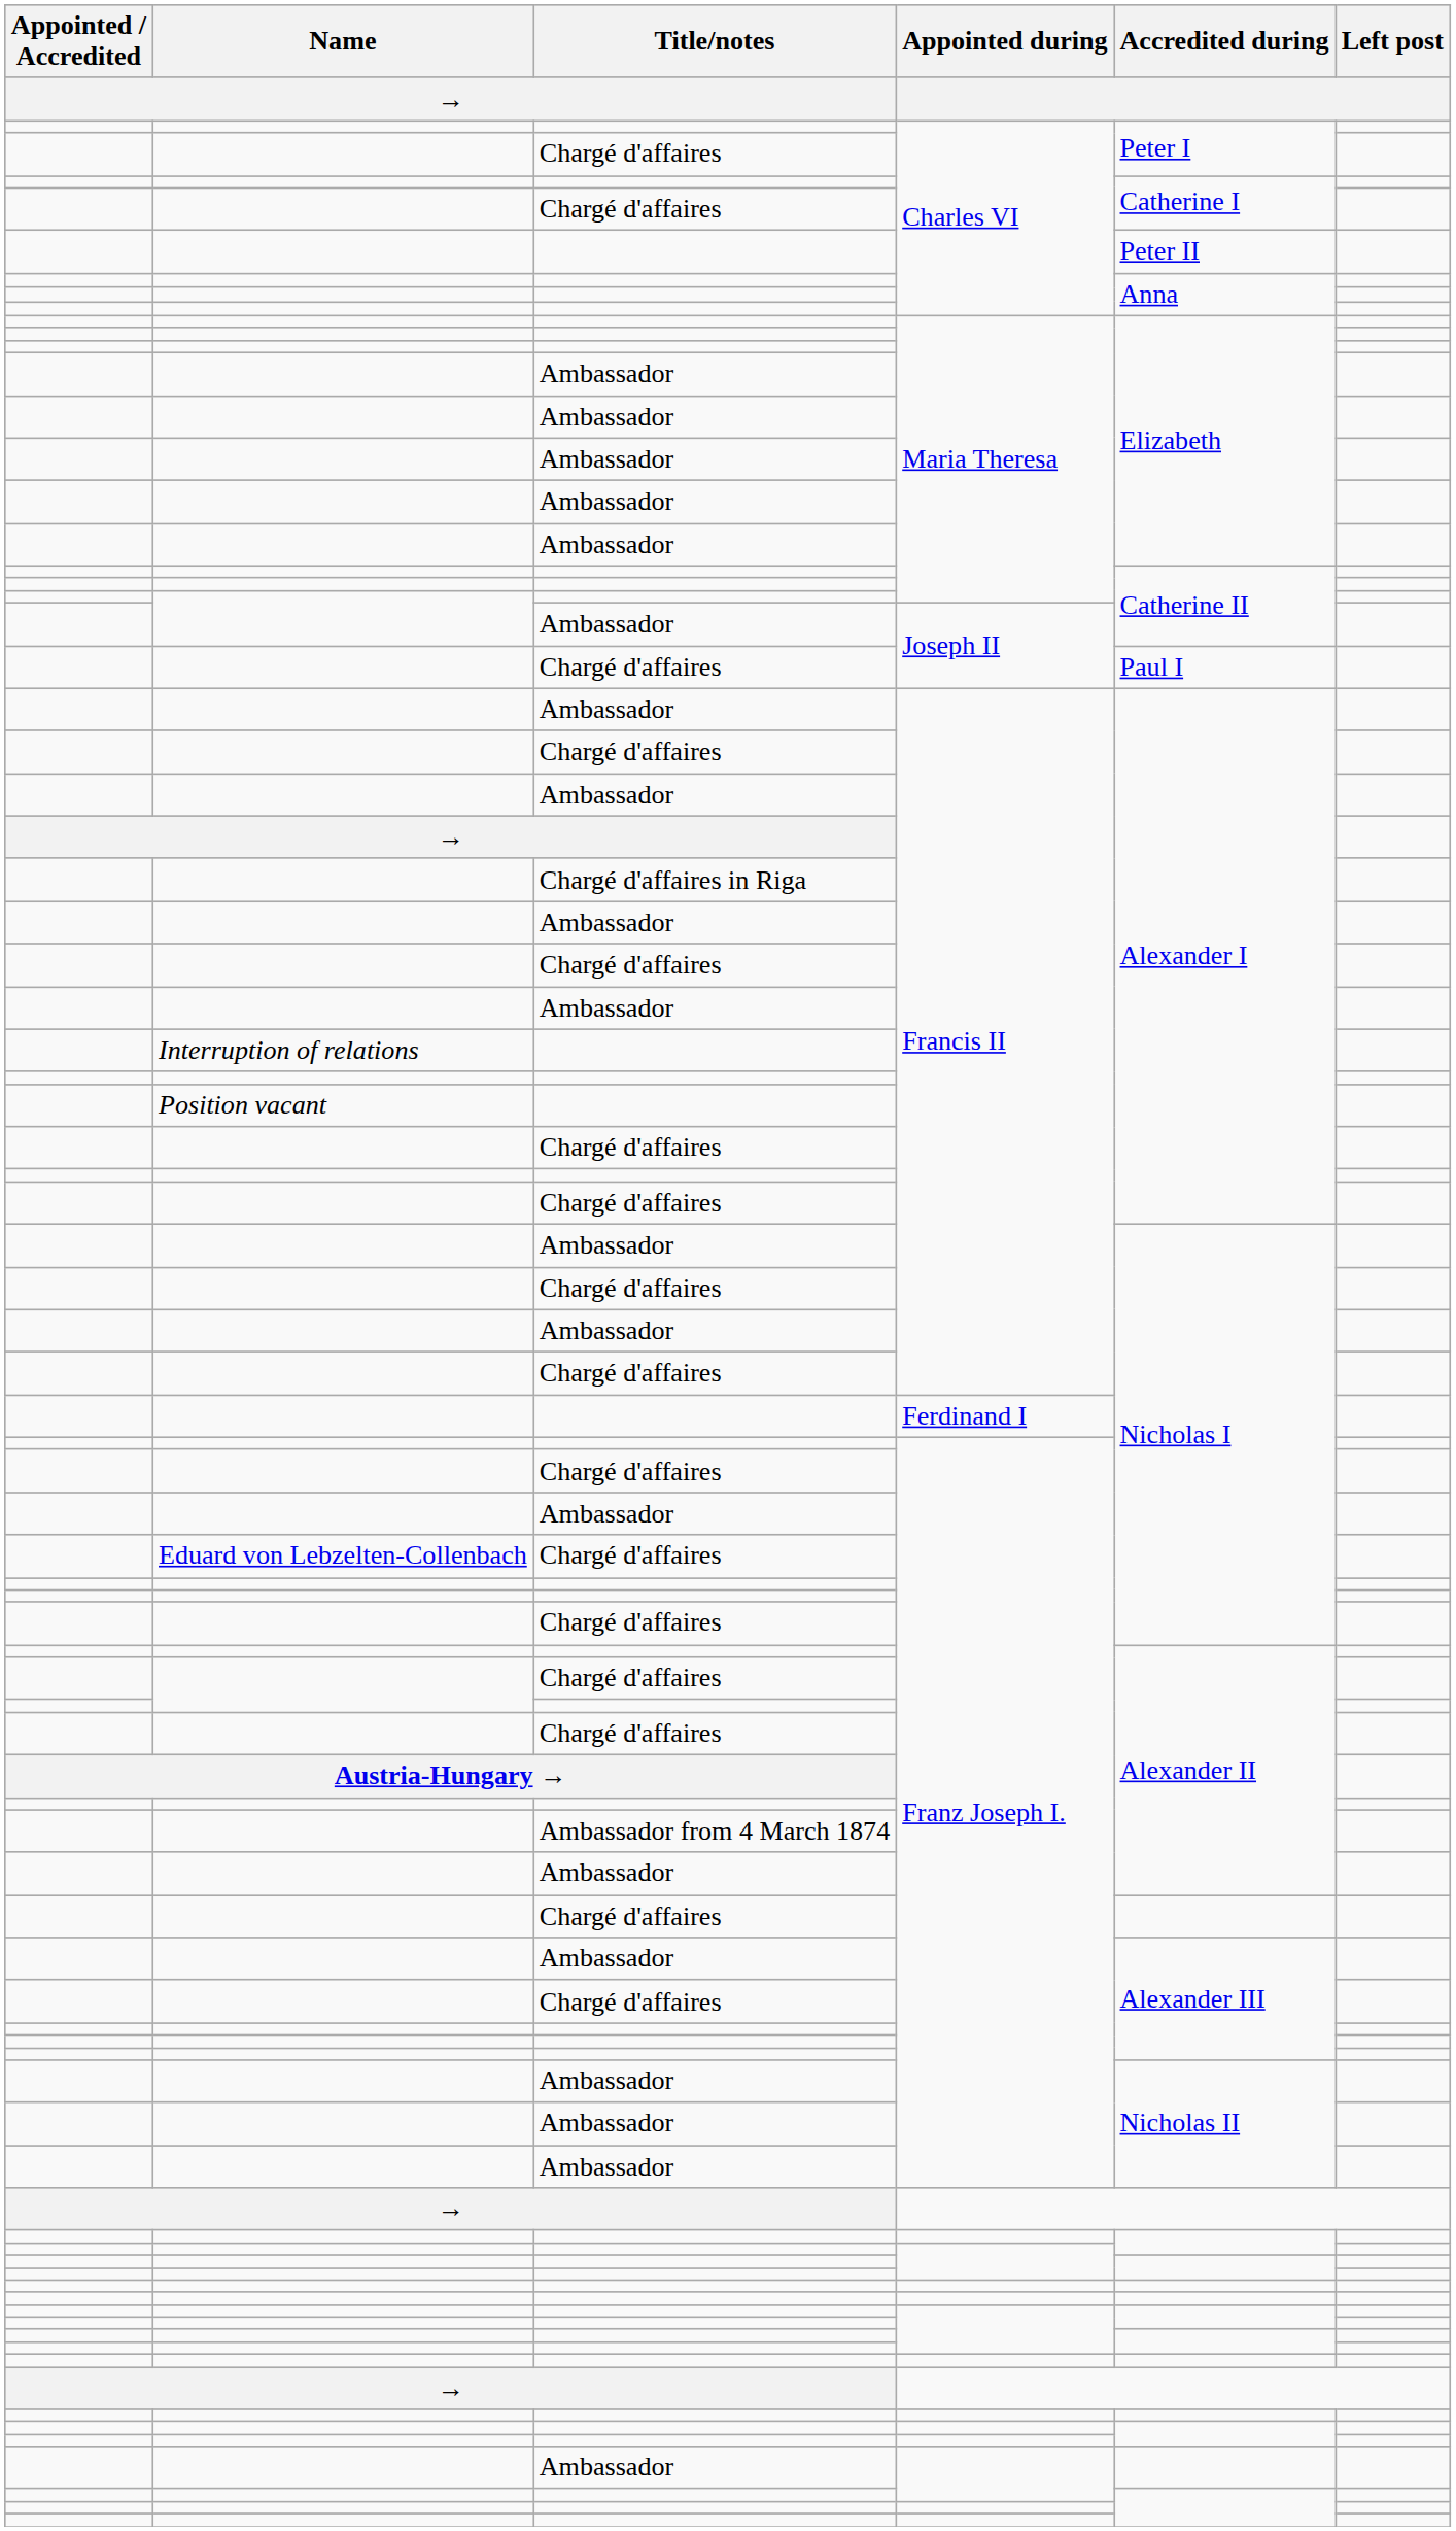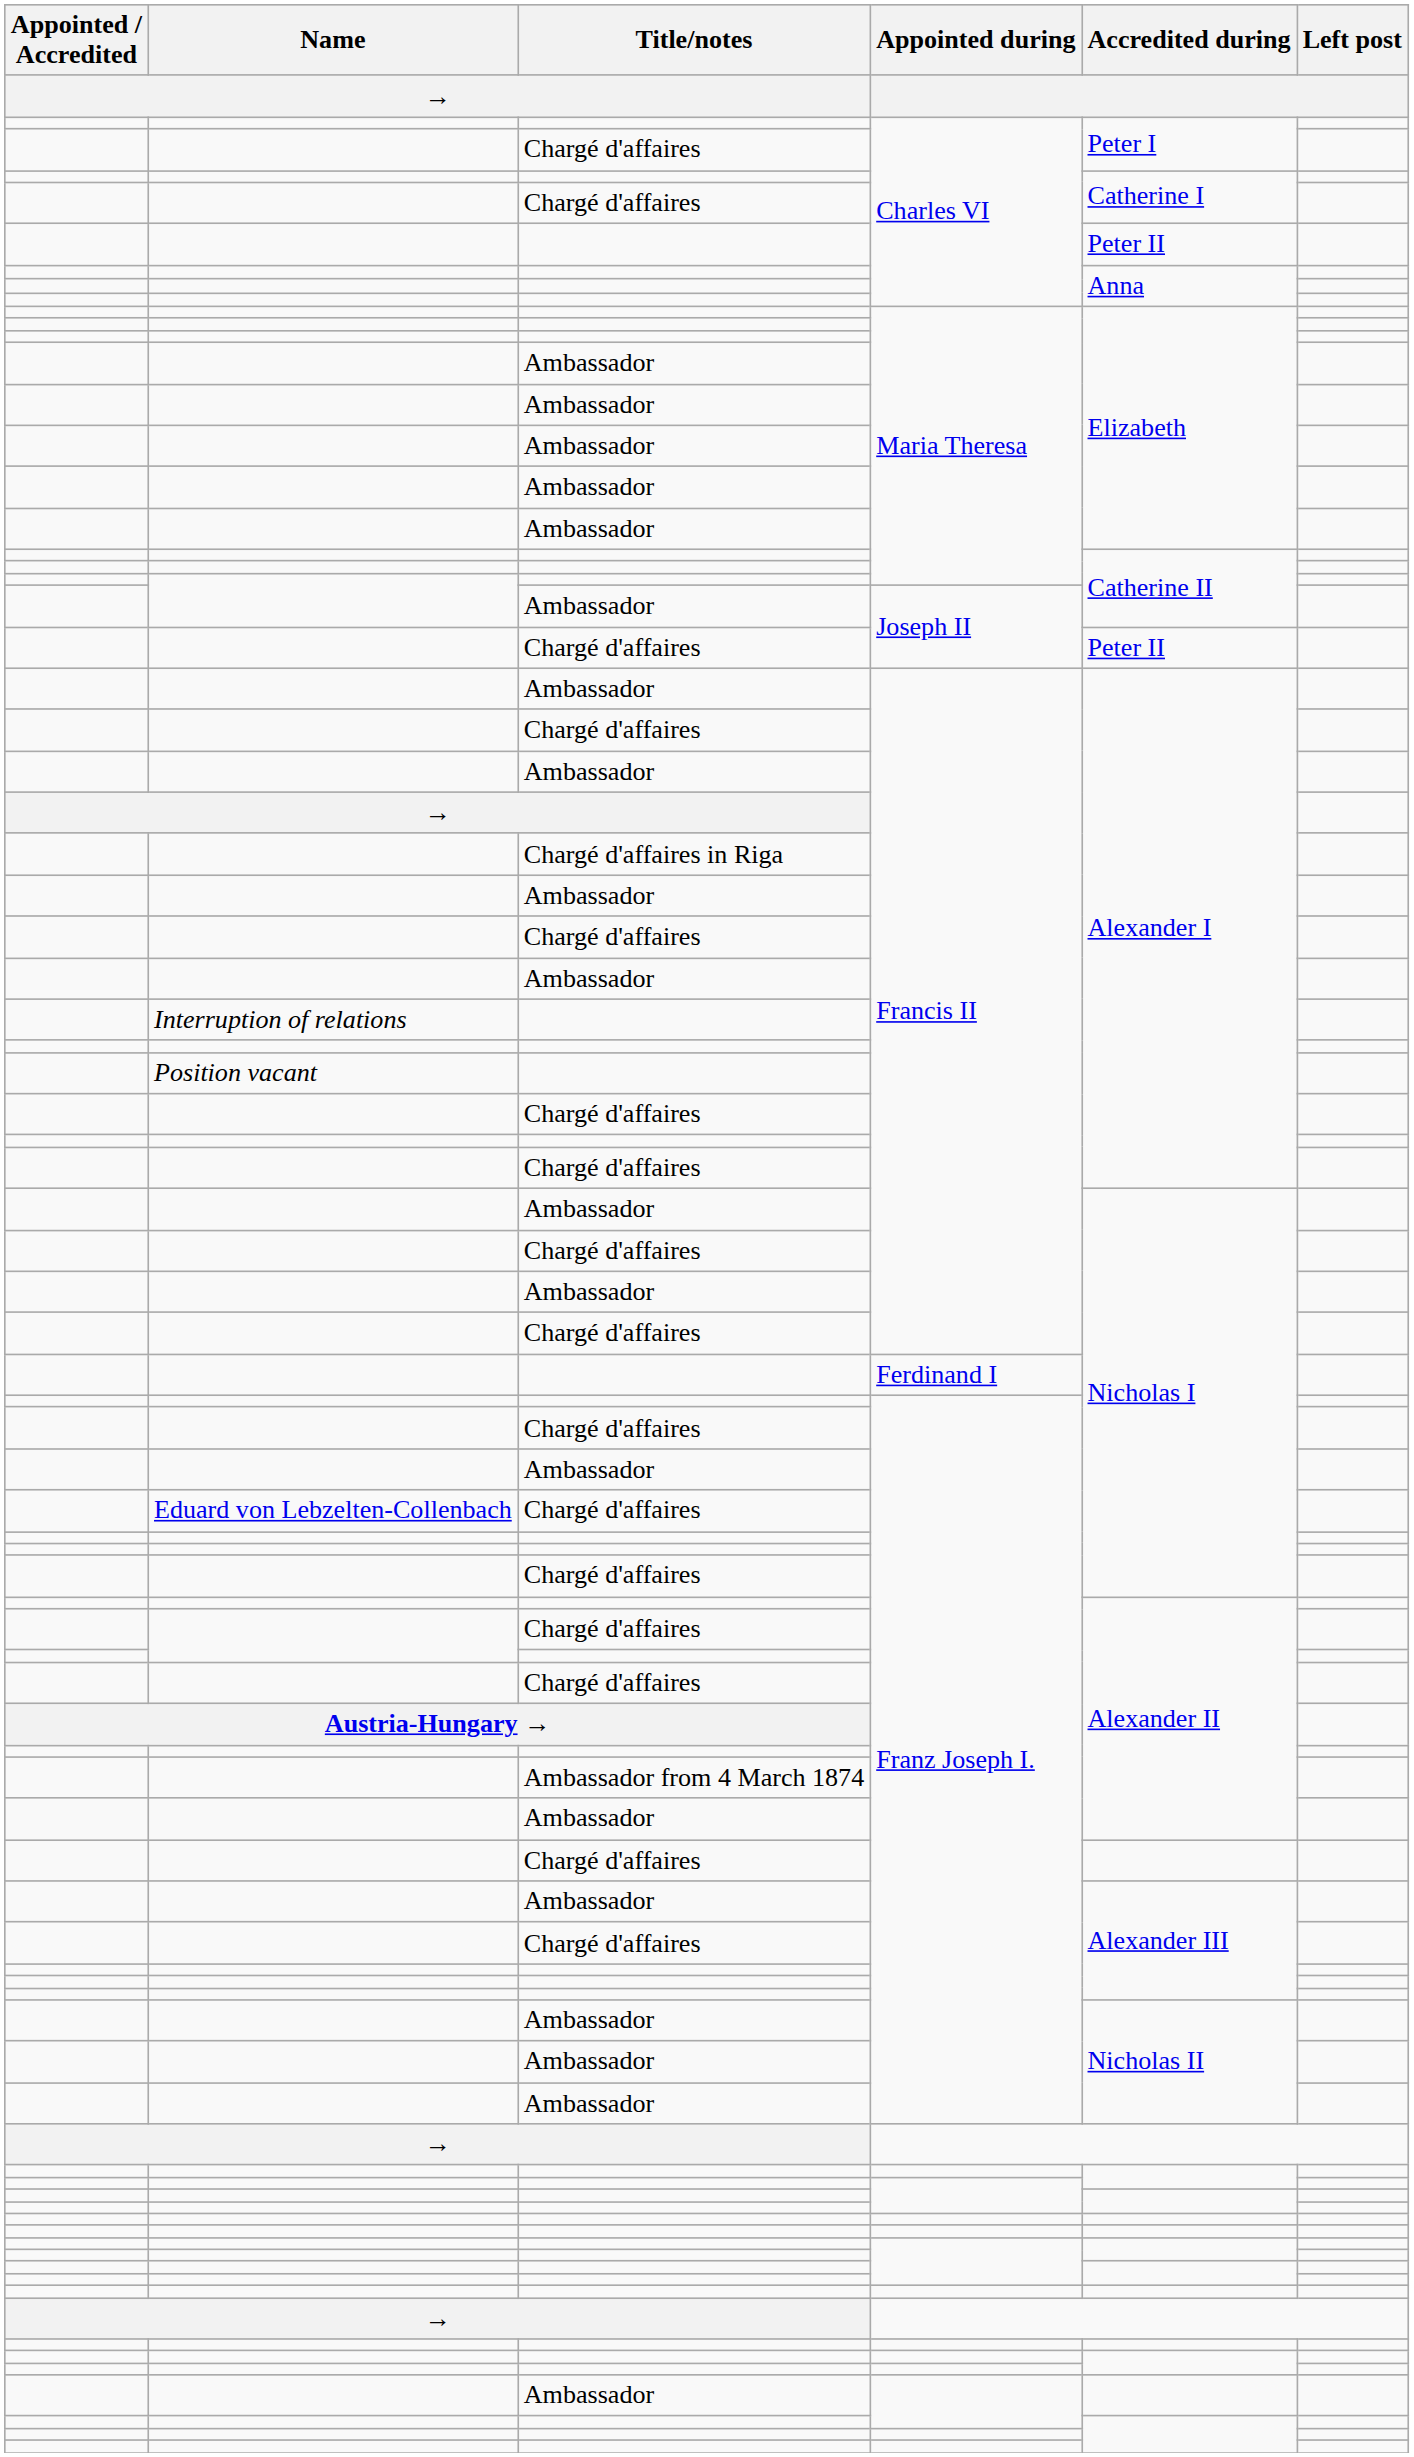Chargé d'affaires / Joseph II | Accredited during: Paul I -> Peter II
